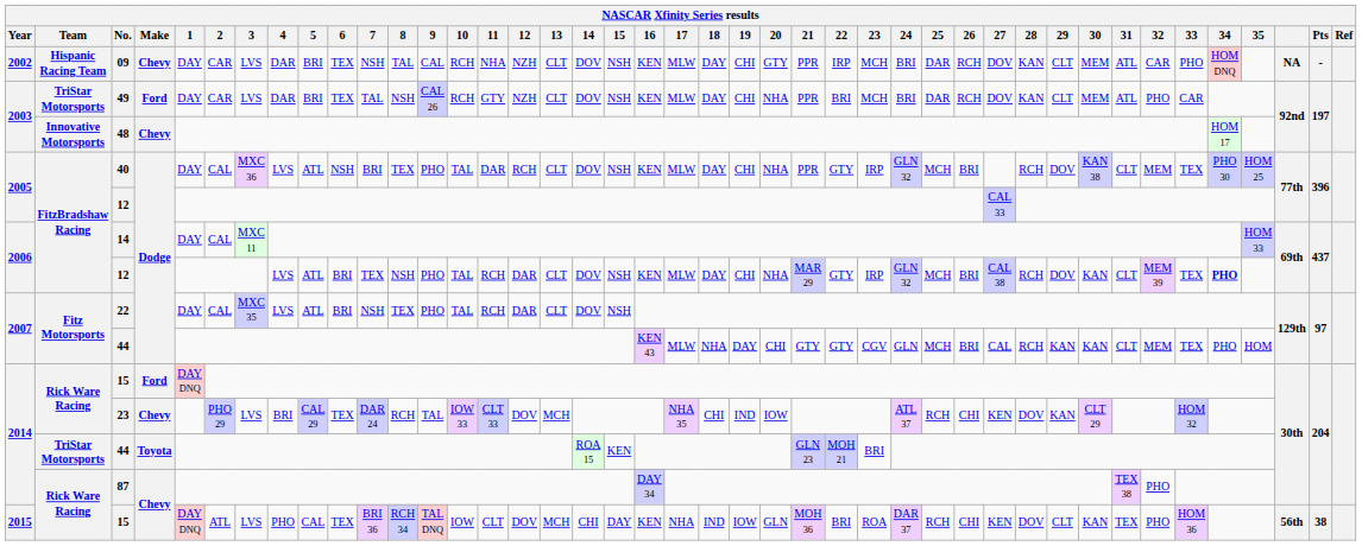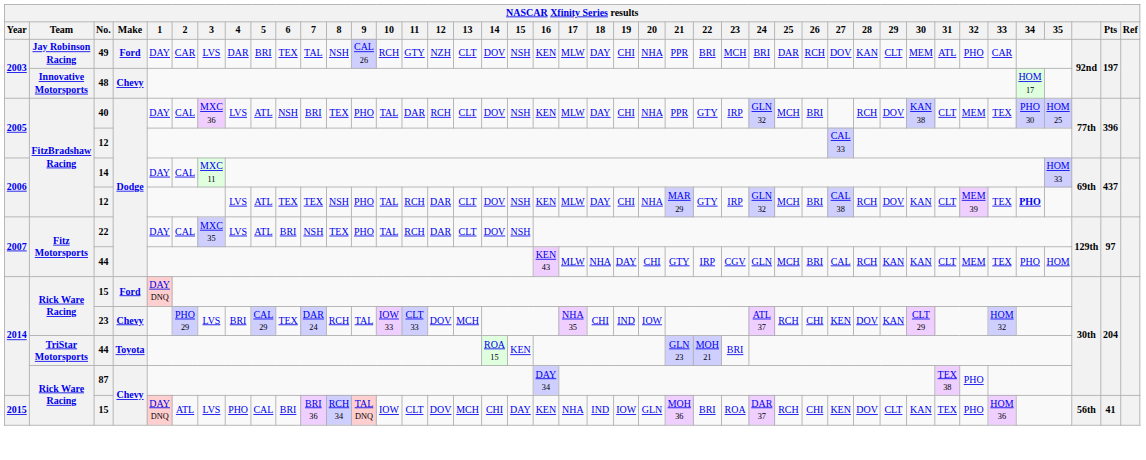- row: 2002 | Hispanic Racing Team | 09 | Chevy | DAY | CAR | LVS | DAR | BRI | TEX | NSH | TAL | CAL | RCH | NHA | NZH | CLT | DOV | NSH | KEN | MLW | DAY | CHI | GTY | PPR | IRP | MCH | BRI | DAR | RCH | DOV | KAN | CLT | MEM | ATL | CAR | PHO | HOM DNQ | NA | -
49 | Team: TriStar Motorsports -> Jay Robinson Racing
2006 / 12 | 6: BRI -> TEX
2007 / 44 | 22: GTY -> IRP
2015 / 15 | 6: TEX -> BRI
2015 / 15 | Pts: 38 -> 41
